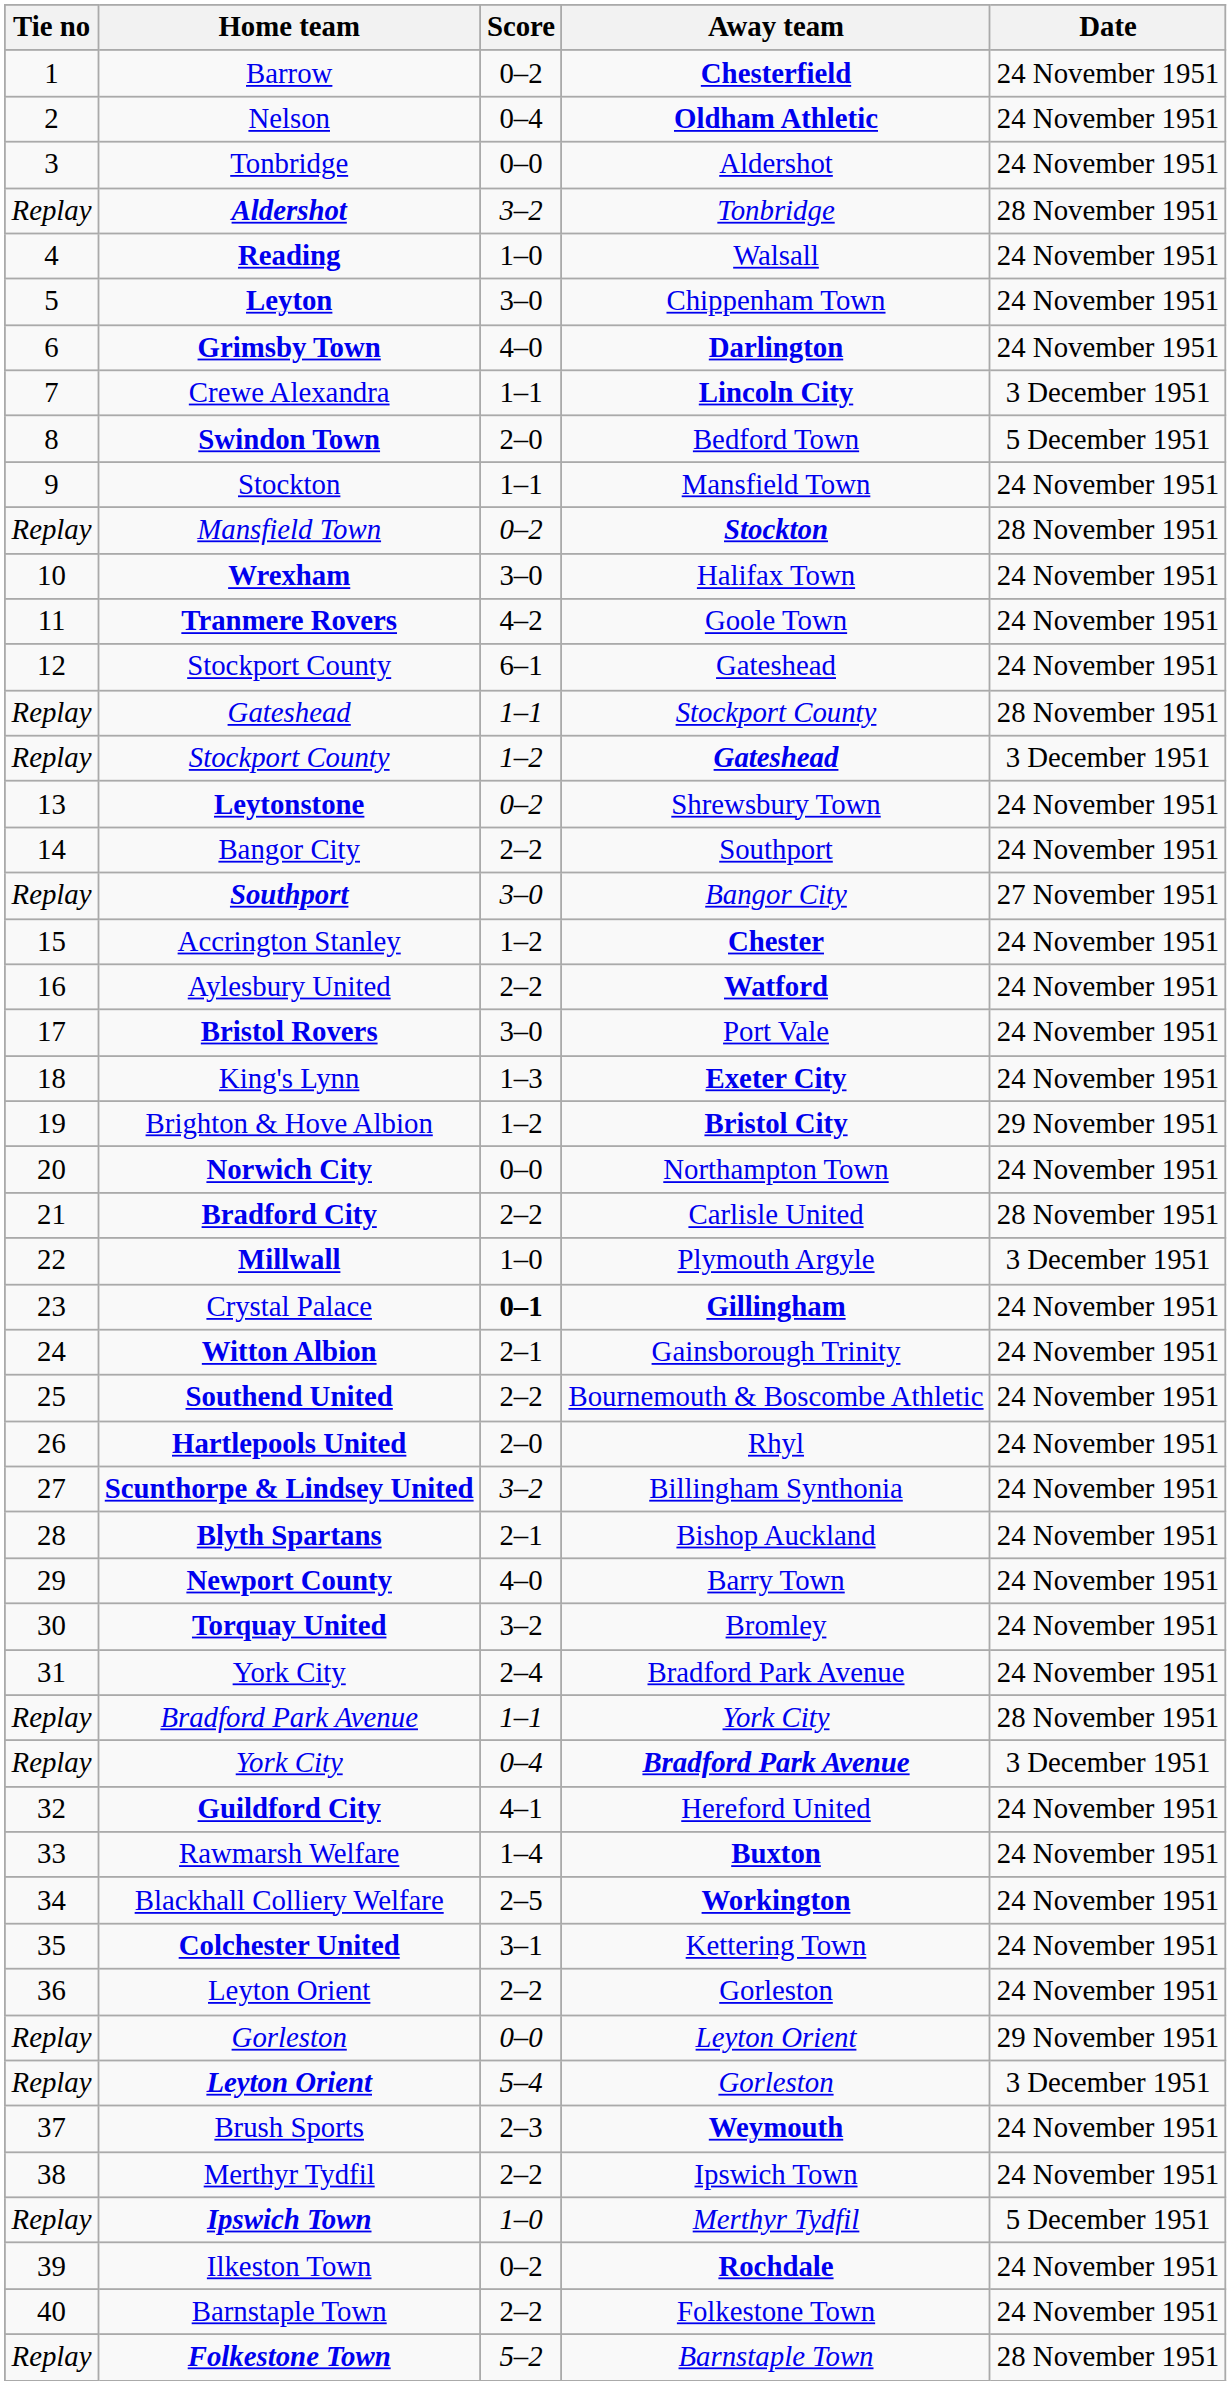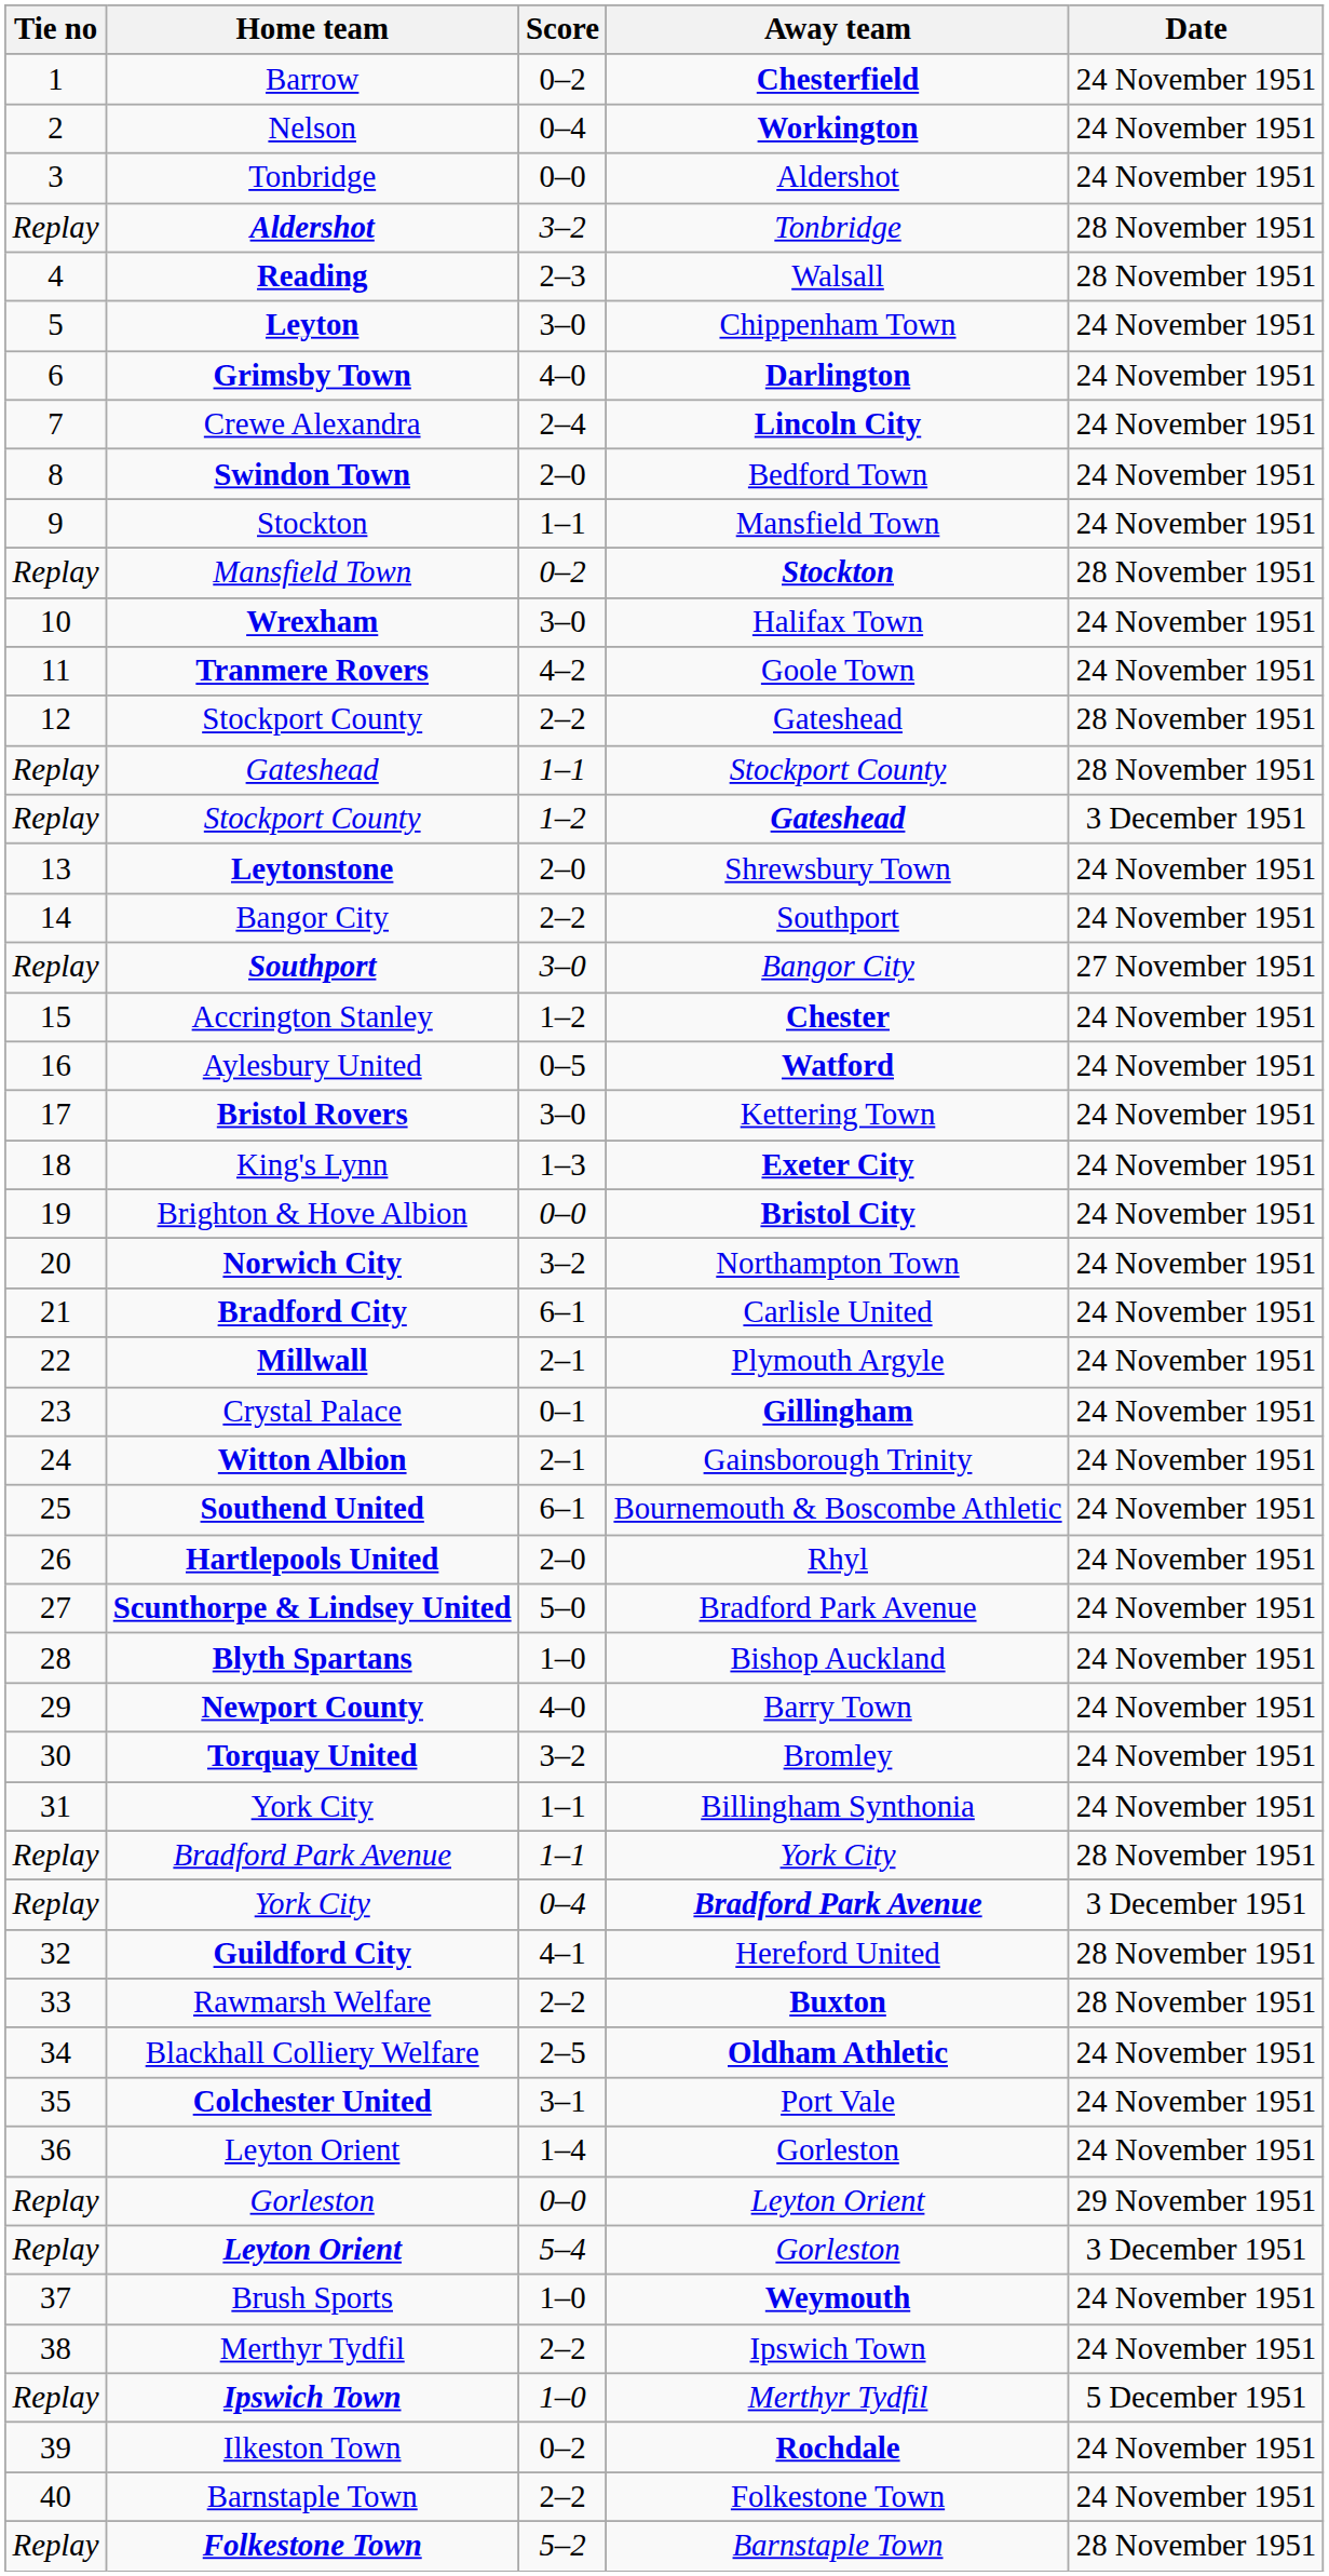Nelson | Away team: Oldham Athletic -> Workington
Reading | Score: 1–0 -> 2–3
Reading | Date: 24 November 1951 -> 28 November 1951
Crewe Alexandra | Score: 1–1 -> 2–4
Crewe Alexandra | Date: 3 December 1951 -> 24 November 1951
Swindon Town | Date: 5 December 1951 -> 24 November 1951
12 / Stockport County | Score: 6–1 -> 2–2
12 / Stockport County | Date: 24 November 1951 -> 28 November 1951
Leytonstone | Score: 0–2 -> 2–0
Aylesbury United | Score: 2–2 -> 0–5
Bristol Rovers | Away team: Port Vale -> Kettering Town
Brighton & Hove Albion | Score: 1–2 -> 0–0
Brighton & Hove Albion | Date: 29 November 1951 -> 24 November 1951
Norwich City | Score: 0–0 -> 3–2
Bradford City | Score: 2–2 -> 6–1
Bradford City | Date: 28 November 1951 -> 24 November 1951
Millwall | Score: 1–0 -> 2–1
Millwall | Date: 3 December 1951 -> 24 November 1951
Crystal Palace | Score: bold -> normal
Southend United | Score: 2–2 -> 6–1
Scunthorpe & Lindsey United | Score: 3–2 -> 5–0
Scunthorpe & Lindsey United | Away team: Billingham Synthonia -> Bradford Park Avenue
Blyth Spartans | Score: 2–1 -> 1–0
31 / York City | Score: 2–4 -> 1–1
31 / York City | Away team: Bradford Park Avenue -> Billingham Synthonia
Guildford City | Date: 24 November 1951 -> 28 November 1951
Rawmarsh Welfare | Score: 1–4 -> 2–2
Rawmarsh Welfare | Date: 24 November 1951 -> 28 November 1951
Blackhall Colliery Welfare | Away team: Workington -> Oldham Athletic
Colchester United | Away team: Kettering Town -> Port Vale
36 / Leyton Orient | Score: 2–2 -> 1–4
Brush Sports | Score: 2–3 -> 1–0
